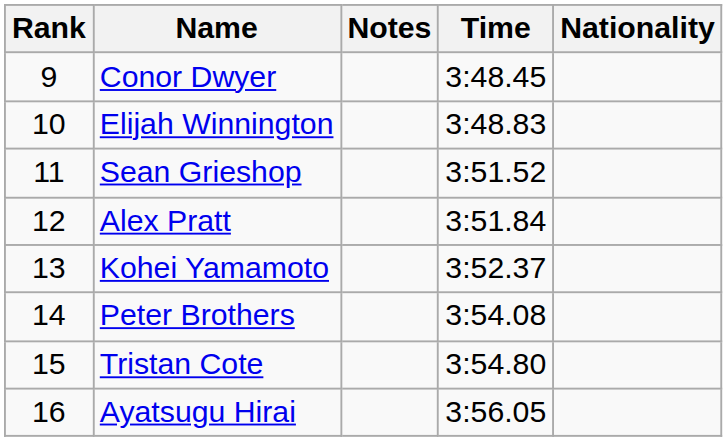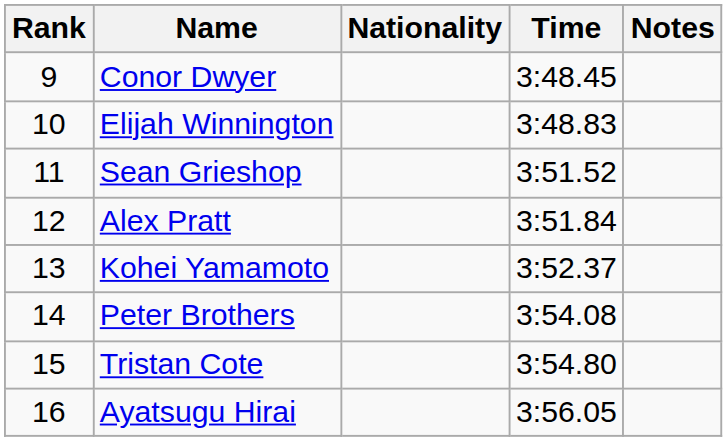columns swapped: Nationality <-> Notes
